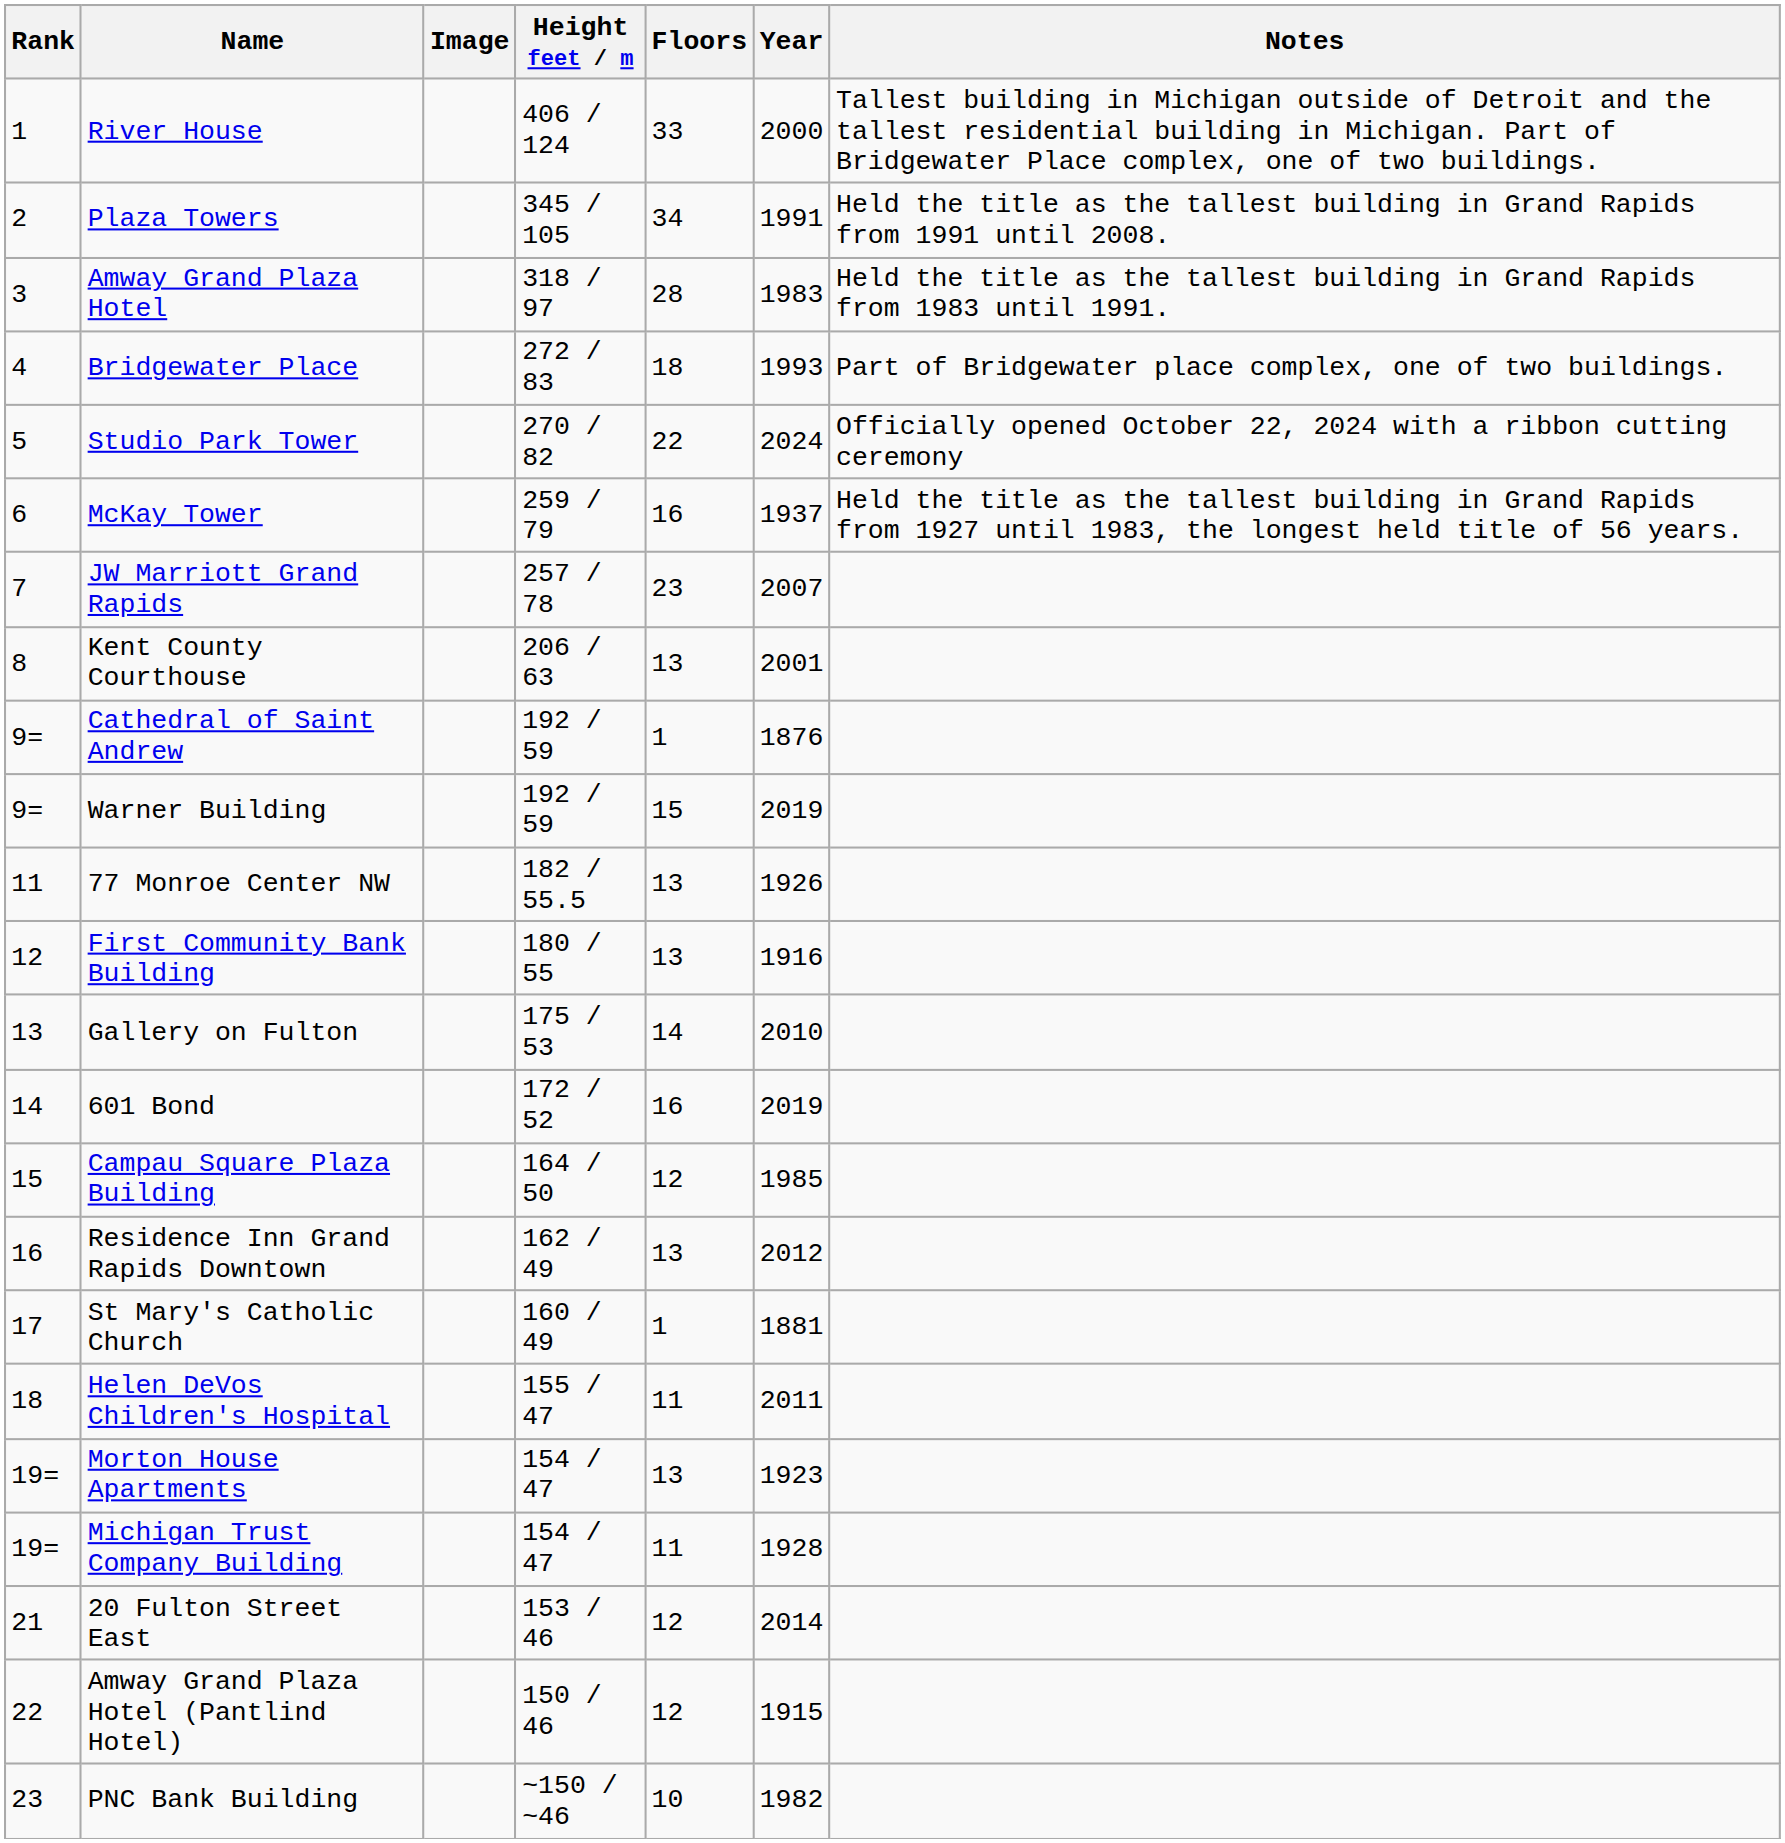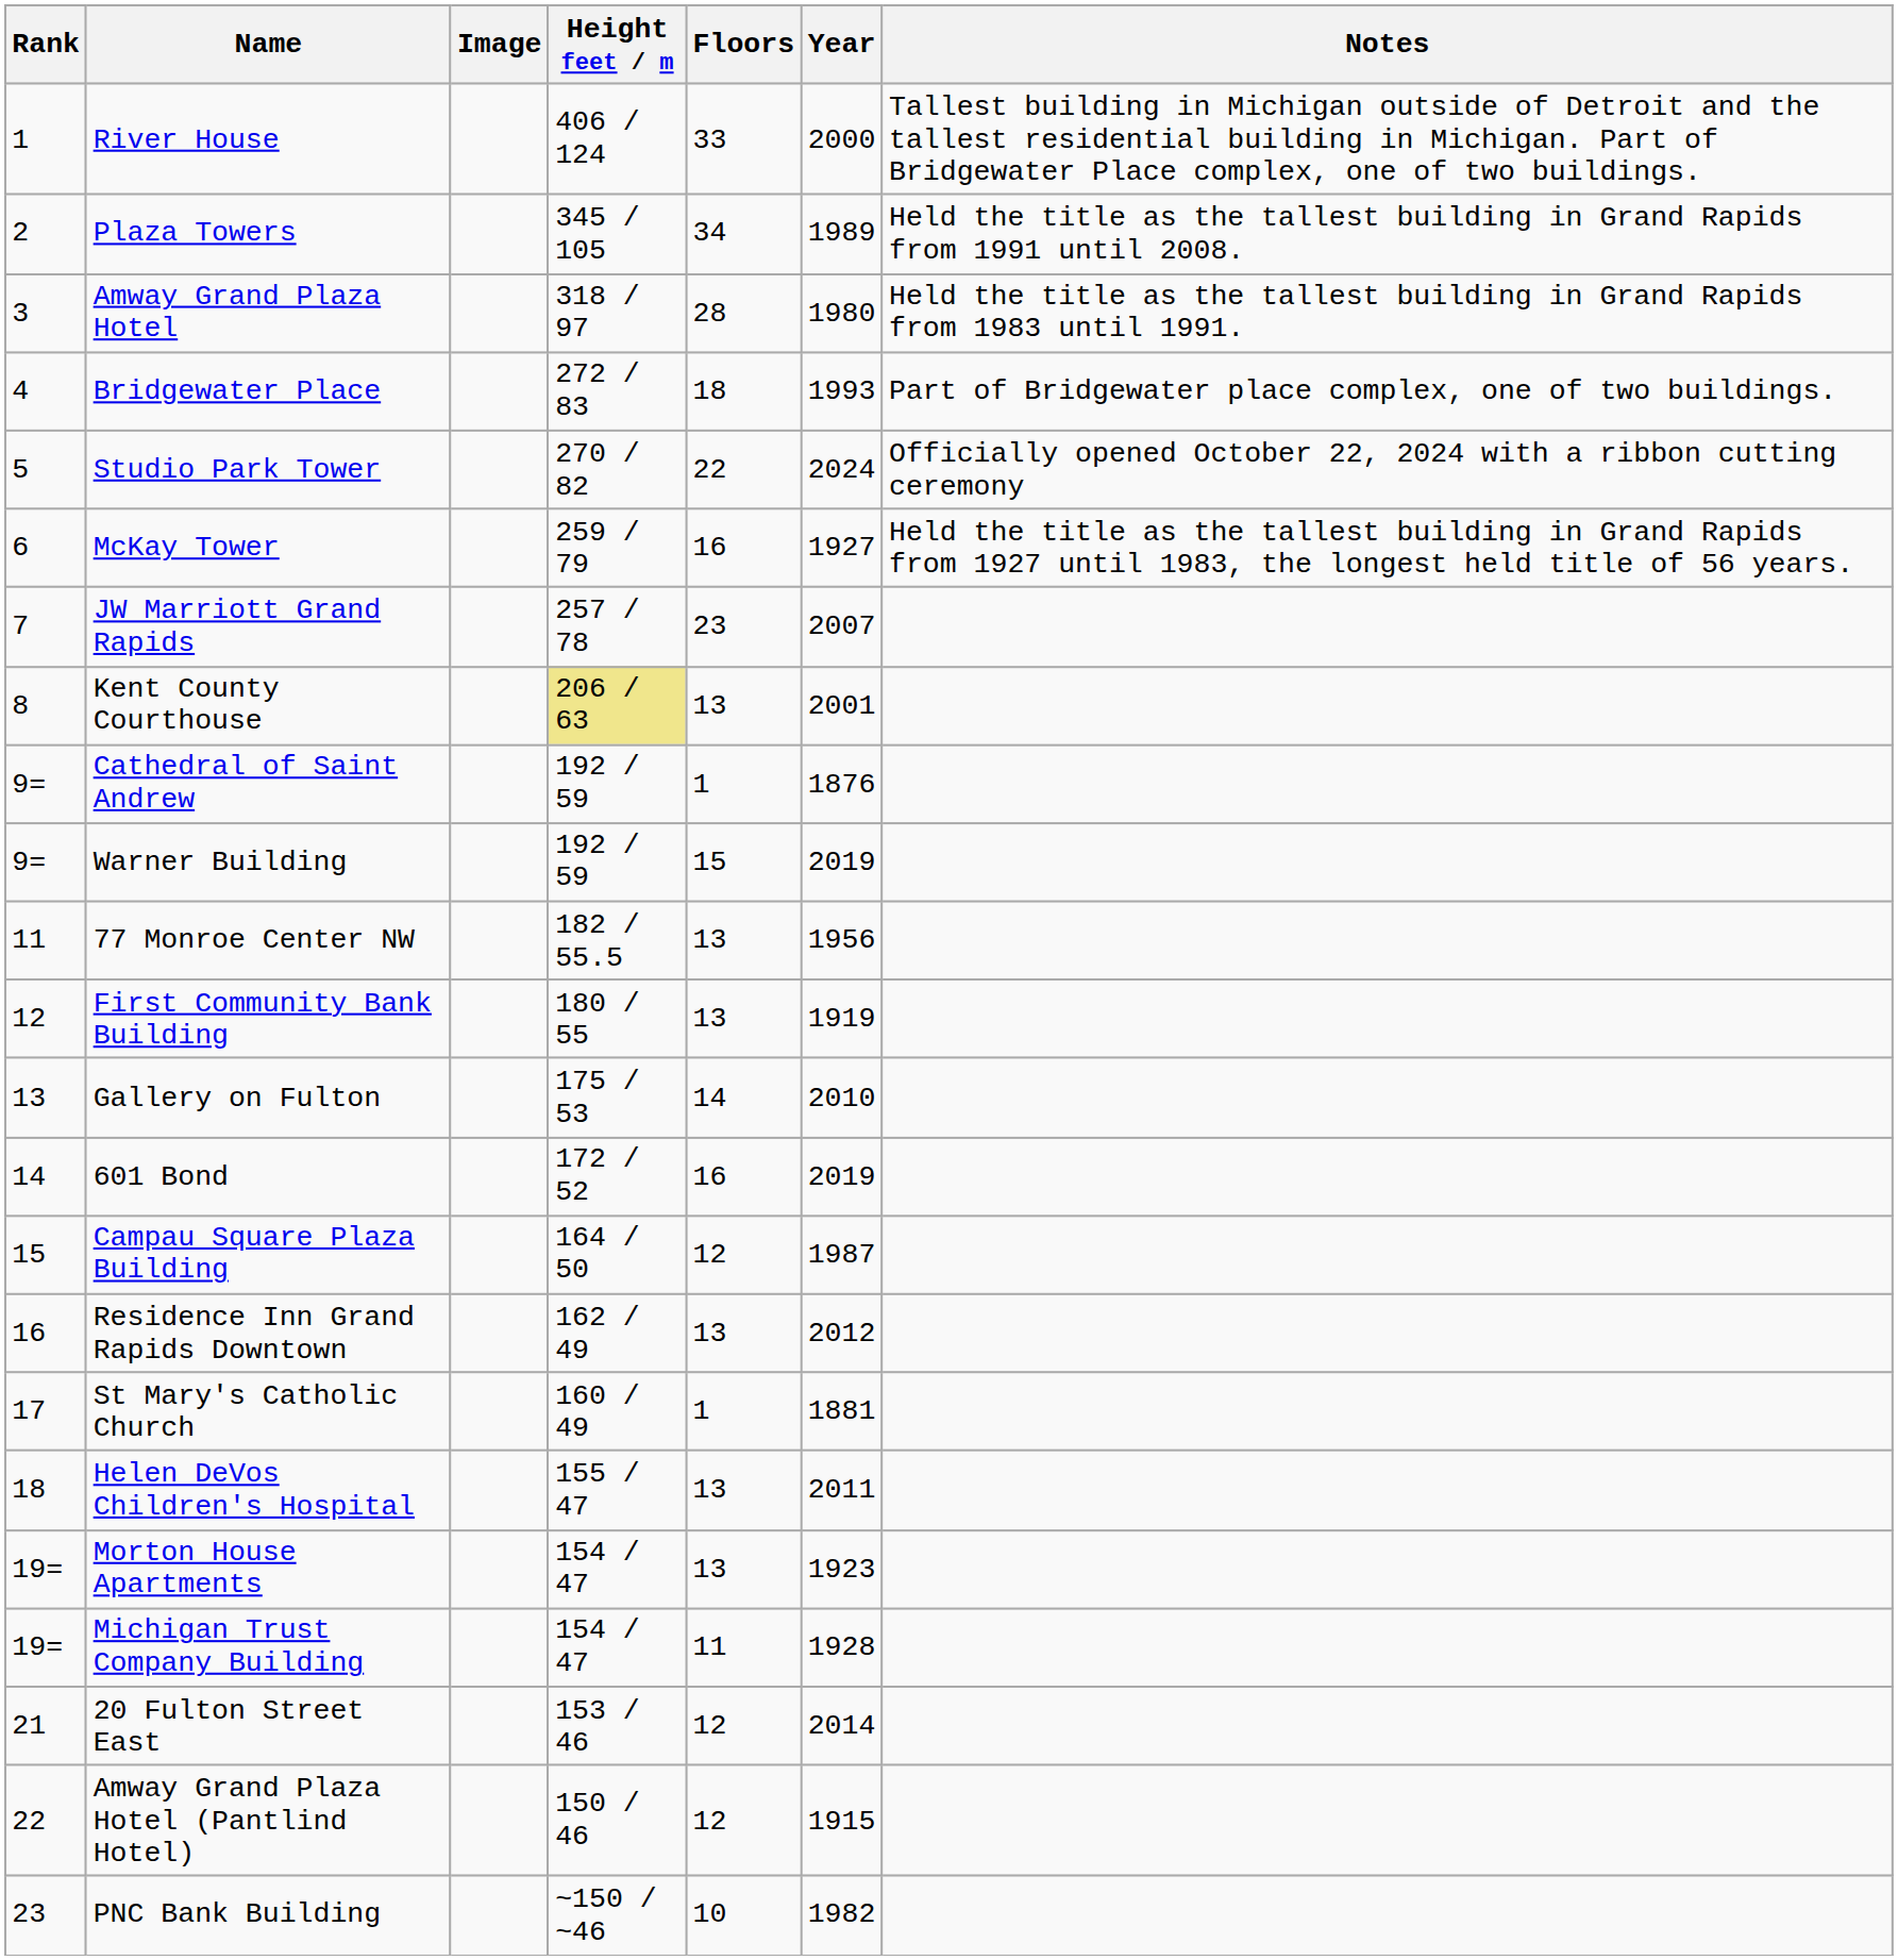Plaza Towers | Year: 1991 -> 1989
Amway Grand Plaza Hotel | Year: 1983 -> 1980
McKay Tower | Year: 1937 -> 1927
Kent County Courthouse | Height feet / m: no background -> khaki background
77 Monroe Center NW | Year: 1926 -> 1956
First Community Bank Building | Year: 1916 -> 1919
Campau Square Plaza Building | Year: 1985 -> 1987
Helen DeVos Children's Hospital | Floors: 11 -> 13
